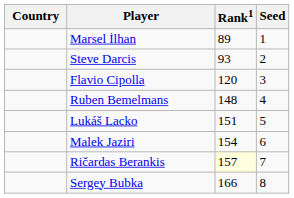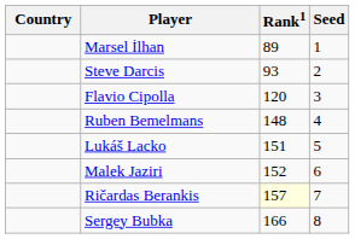Malek Jaziri | Rank1: 154 -> 152
